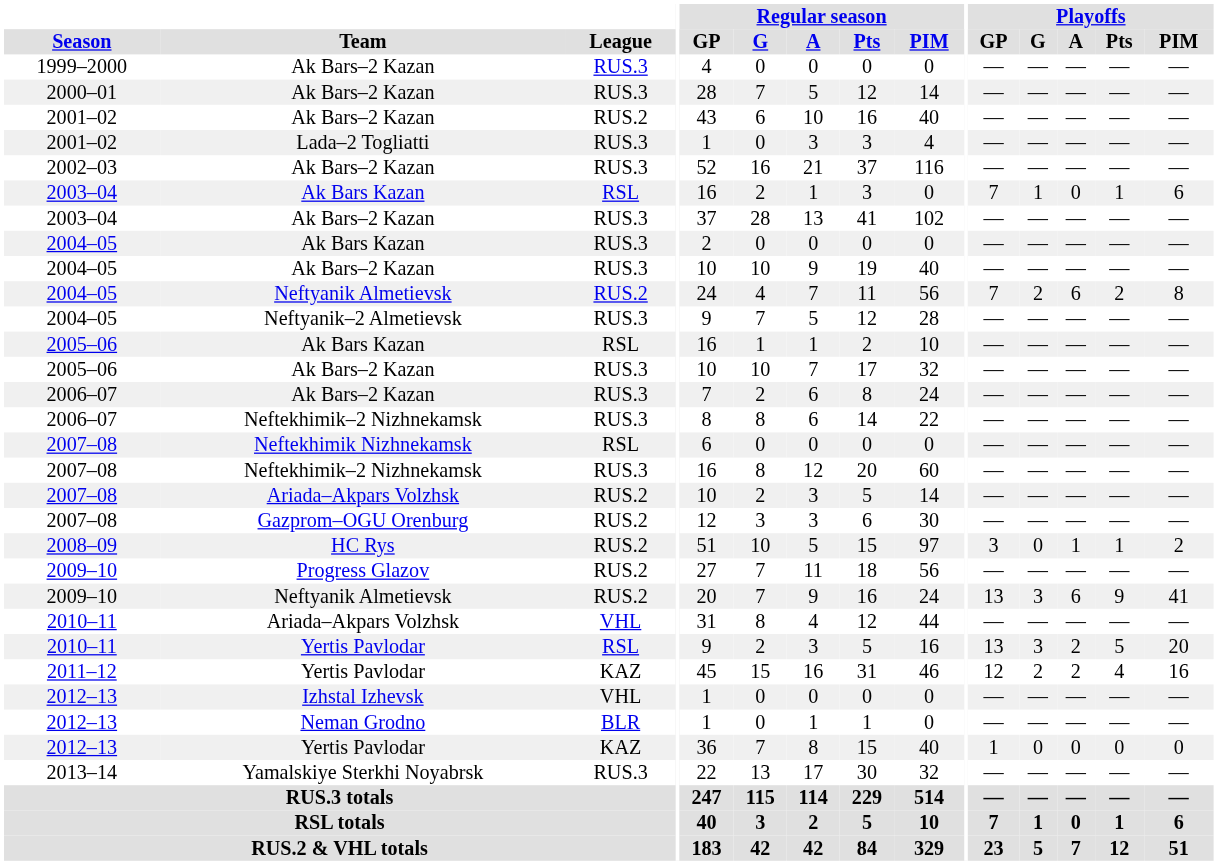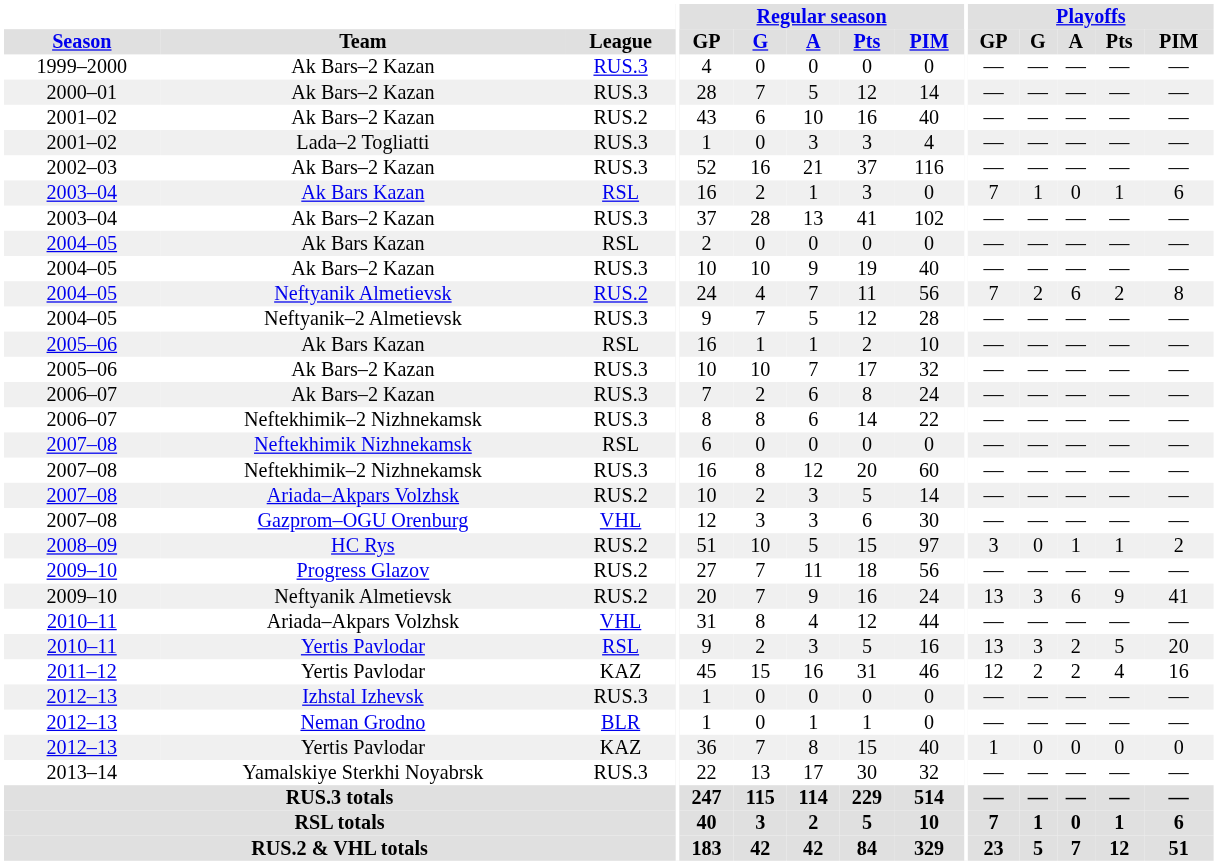2004–05 / Ak Bars Kazan | League: RUS.3 -> RSL
2007–08 / Gazprom–OGU Orenburg | League: RUS.2 -> VHL
2012–13 / Izhstal Izhevsk | League: VHL -> RUS.3
